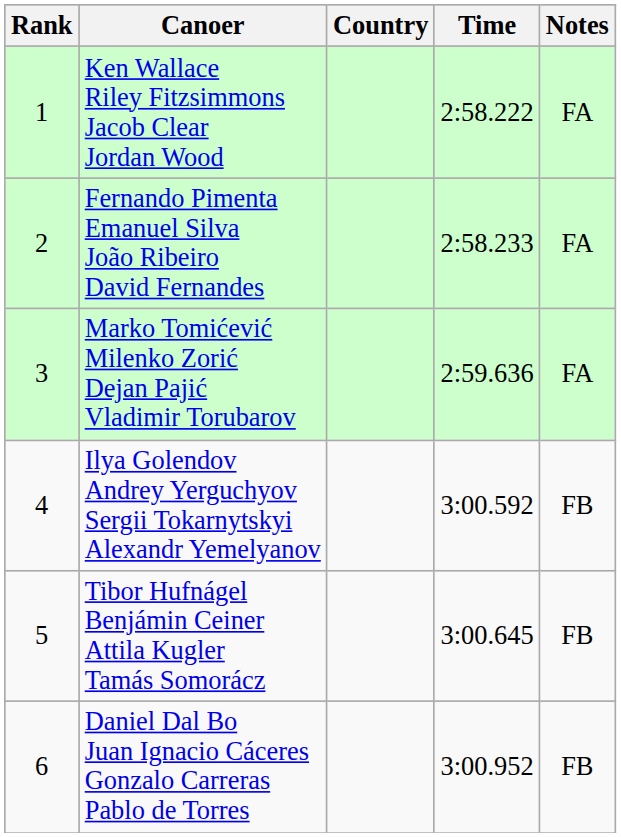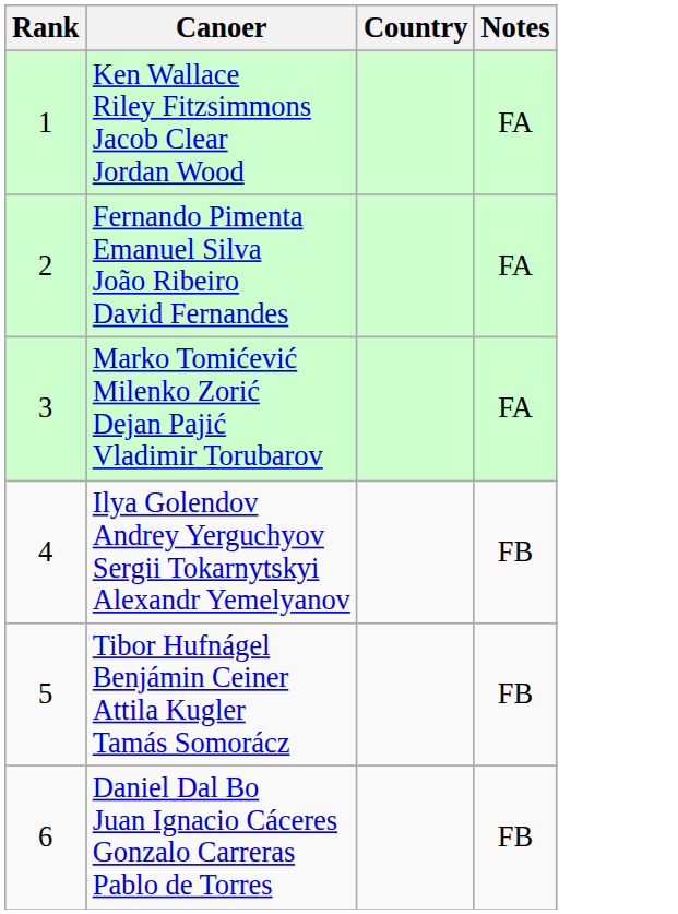- column: Time | 2:58.222 | 2:58.233 | 2:59.636 | 3:00.592 | 3:00.645 | 3:00.952
